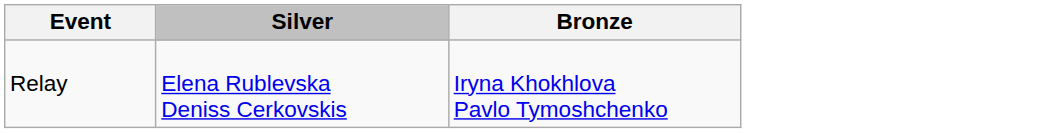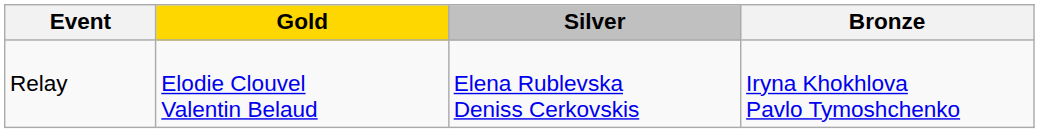+ column: Gold | Elodie Clouvel Valentin Belaud
